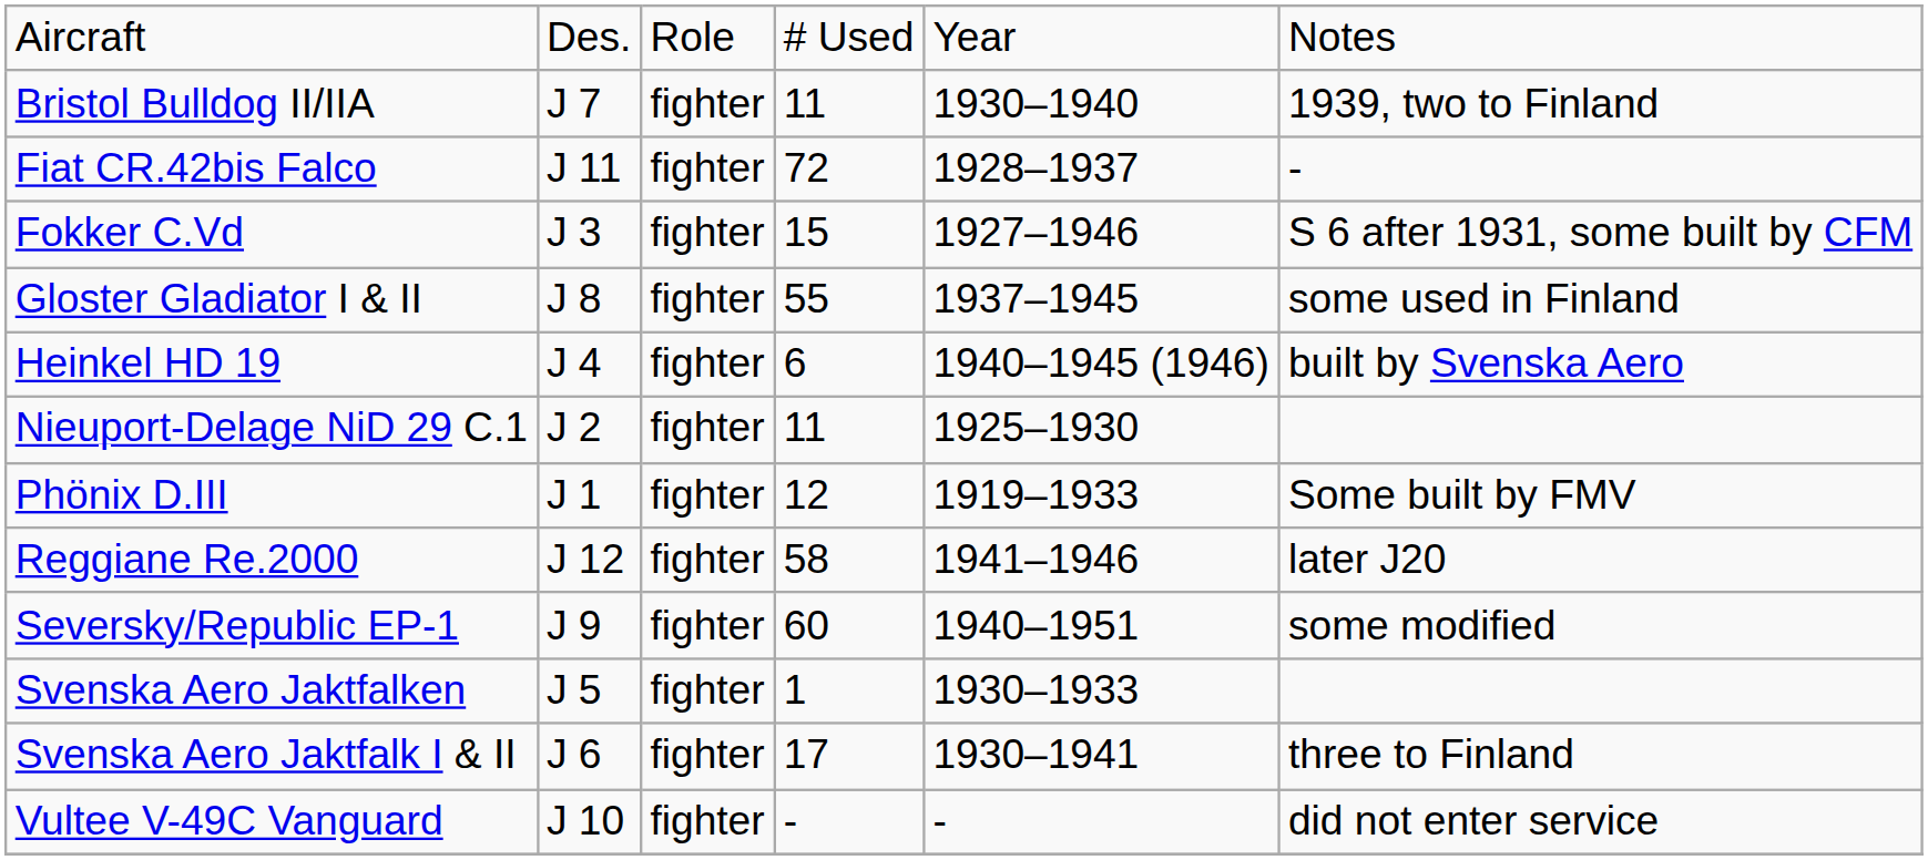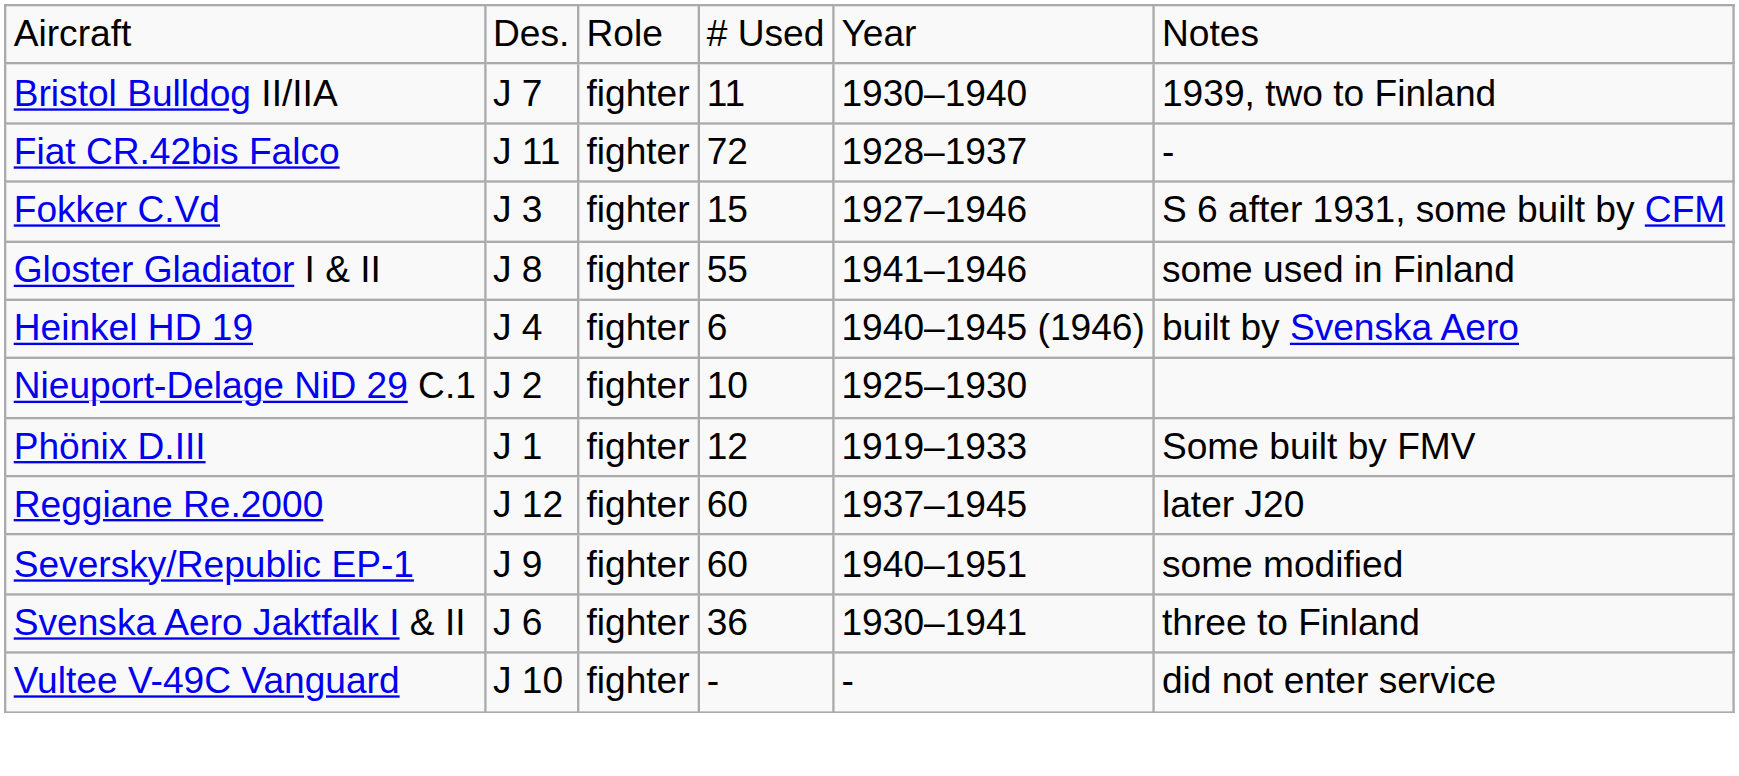Gloster Gladiator I & II | column 5: 1937–1945 -> 1941–1946
Nieuport-Delage NiD 29 C.1 | column 4: 11 -> 10
Reggiane Re.2000 | column 4: 58 -> 60
Reggiane Re.2000 | column 5: 1941–1946 -> 1937–1945
- row: Svenska Aero Jaktfalken | J 5 | fighter | 1 | 1930–1933
Svenska Aero Jaktfalk I & II | column 4: 17 -> 36
